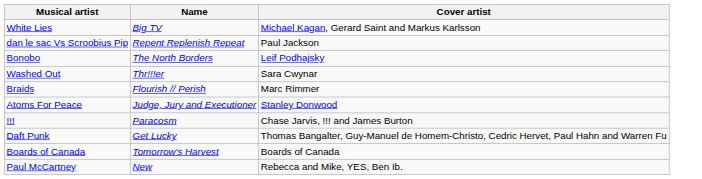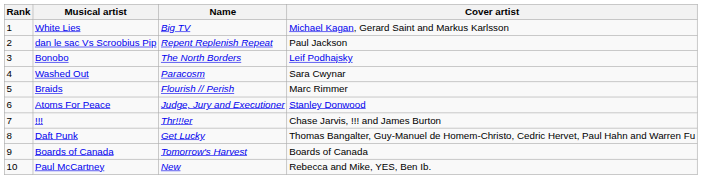+ column: Rank | 1 | 2 | 3 | 4 | 5 | 6 | 7 | 8 | 9 | 10
Washed Out | Name: Thr!!!er -> Paracosm
!!! | Name: Paracosm -> Thr!!!er
